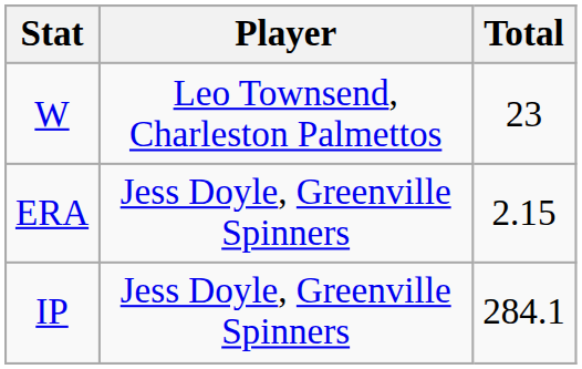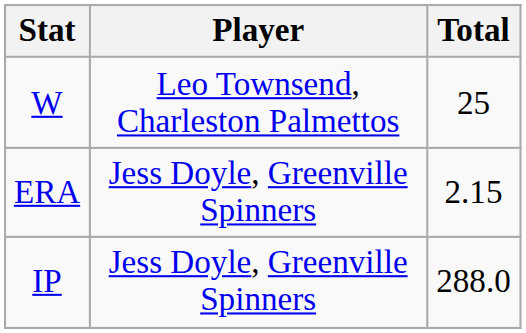W | Total: 23 -> 25
IP | Total: 284.1 -> 288.0
